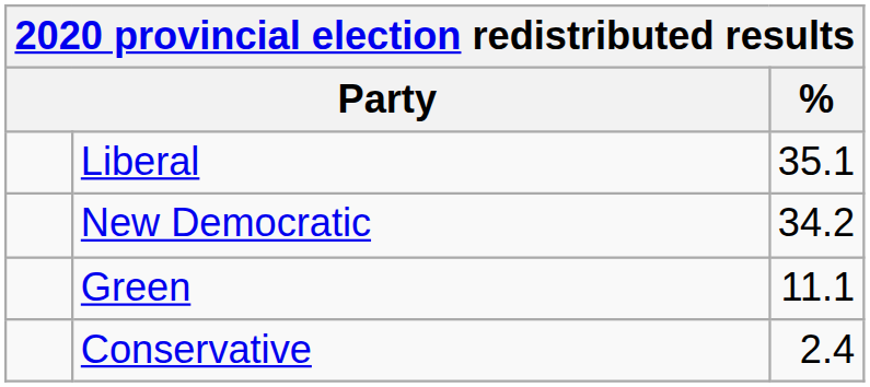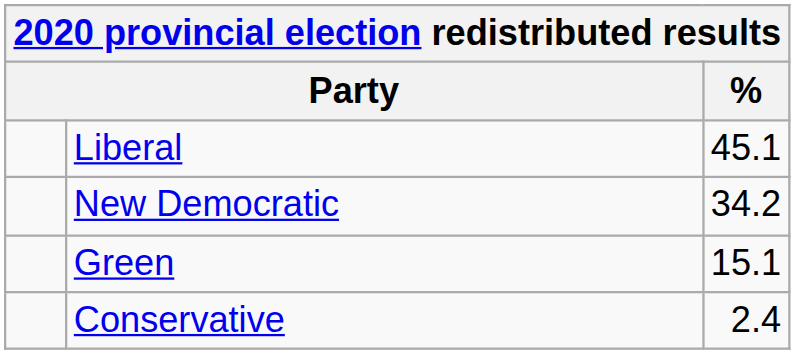Liberal | %: 35.1 -> 45.1
Green | %: 11.1 -> 15.1
